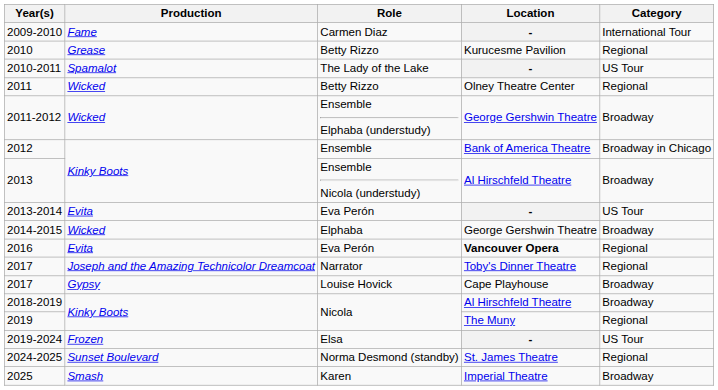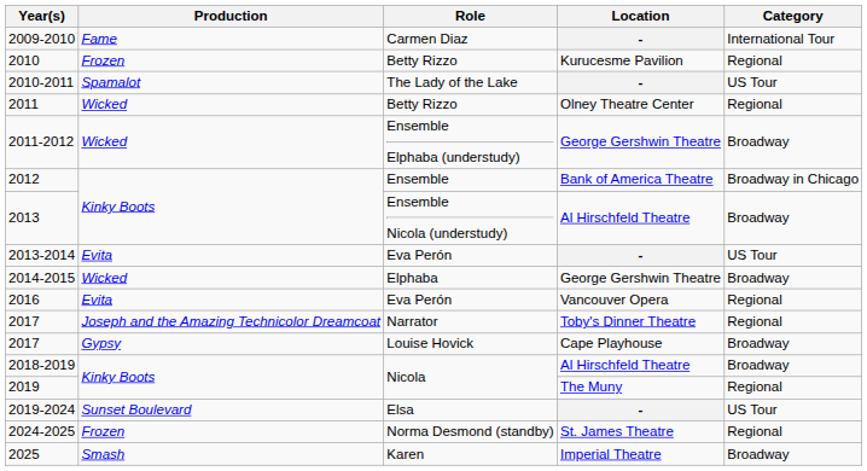2010 | Production: Grease -> Frozen
2016 | Location: bold -> normal
2019-2024 | Production: Frozen -> Sunset Boulevard
2024-2025 | Production: Sunset Boulevard -> Frozen
